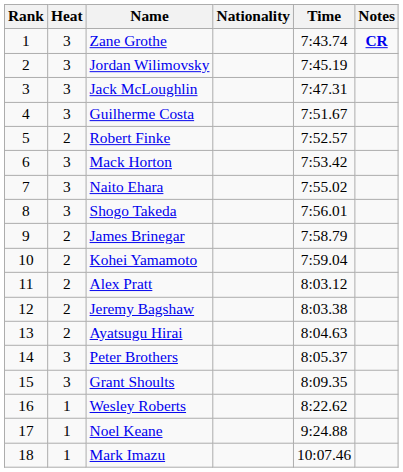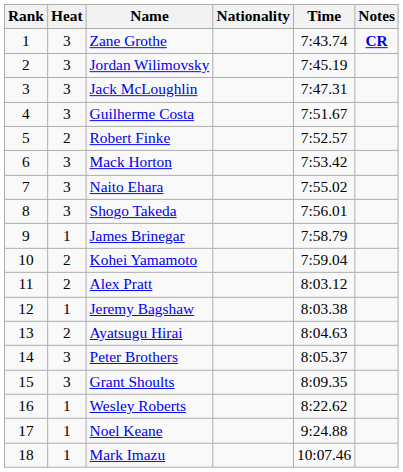James Brinegar | Heat: 2 -> 1
Jeremy Bagshaw | Heat: 2 -> 1
